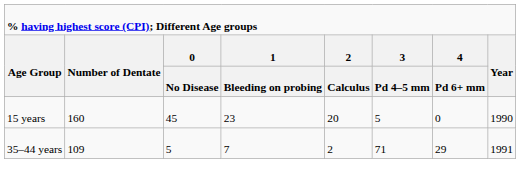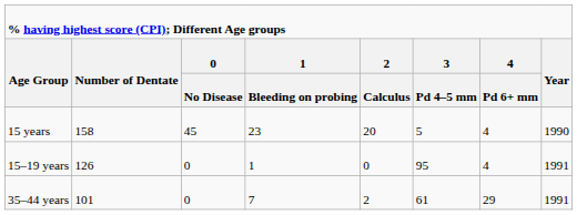15 years | column 2: 160 -> 158
15 years | column 7: 0 -> 4
+ row: 15–19 years | 126 | 0 | 1 | 0 | 95 | 4 | 1991
35–44 years | column 2: 109 -> 101
35–44 years | column 3: 5 -> 0
35–44 years | column 6: 71 -> 61
